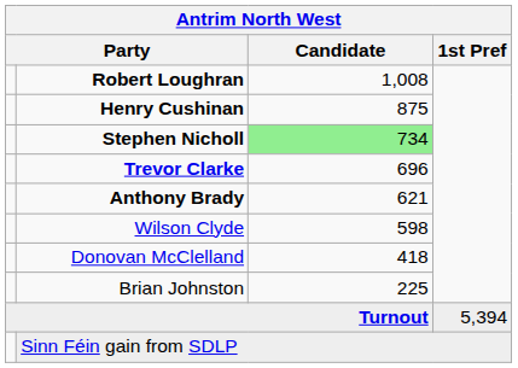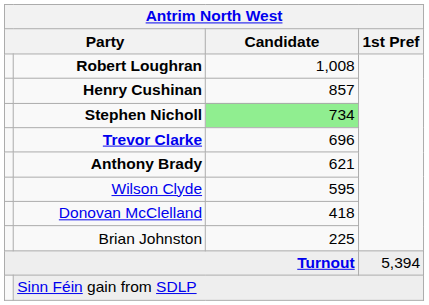Henry Cushinan | Candidate: 875 -> 857
Wilson Clyde | Candidate: 598 -> 595
